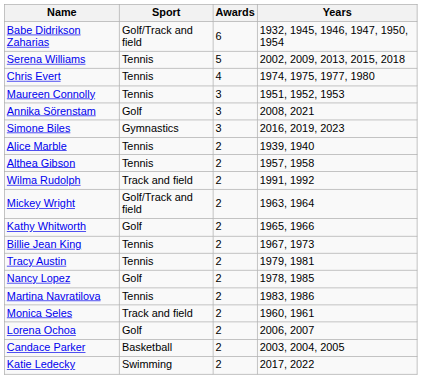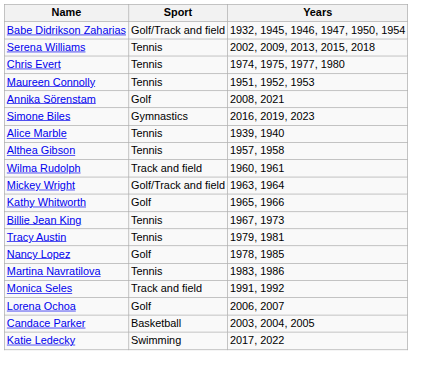- column: Awards | 6 | 5 | 4 | 3 | 3 | 3 | 2 | 2 | 2 | 2 | 2 | 2 | 2 | 2 | 2 | 2 | 2 | 2 | 2
Wilma Rudolph | Years: 1991, 1992 -> 1960, 1961
Monica Seles | Years: 1960, 1961 -> 1991, 1992
